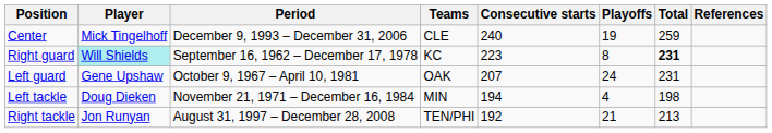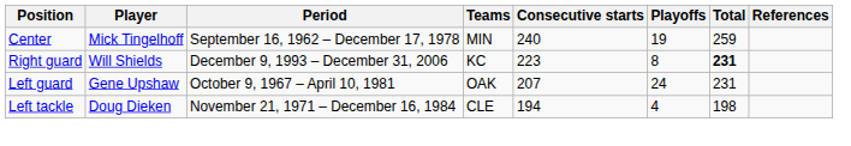Center | Period: December 9, 1993 – December 31, 2006 -> September 16, 1962 – December 17, 1978
Center | Teams: CLE -> MIN
Right guard | Player: paleturquoise background -> no background
Right guard | Period: September 16, 1962 – December 17, 1978 -> December 9, 1993 – December 31, 2006
Left tackle | Teams: MIN -> CLE
- row: Right tackle | Jon Runyan | August 31, 1997 – December 28, 2008 | TEN/PHI | 192 | 21 | 213
